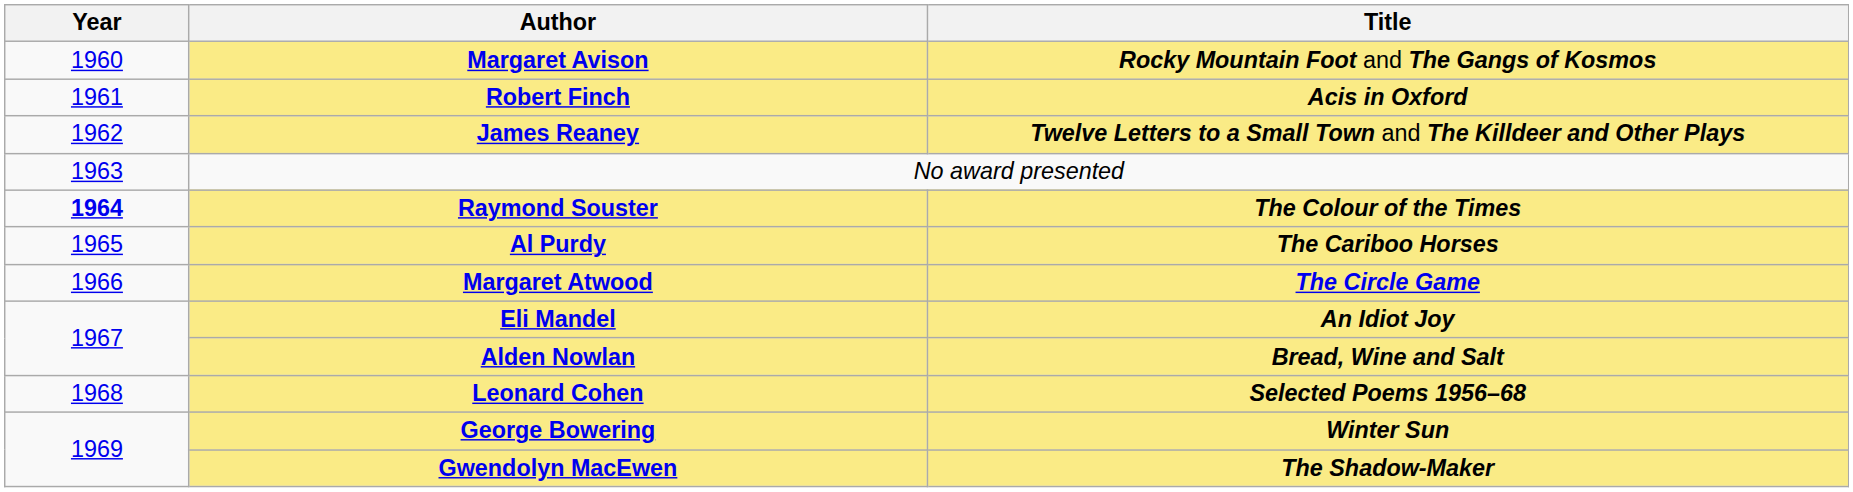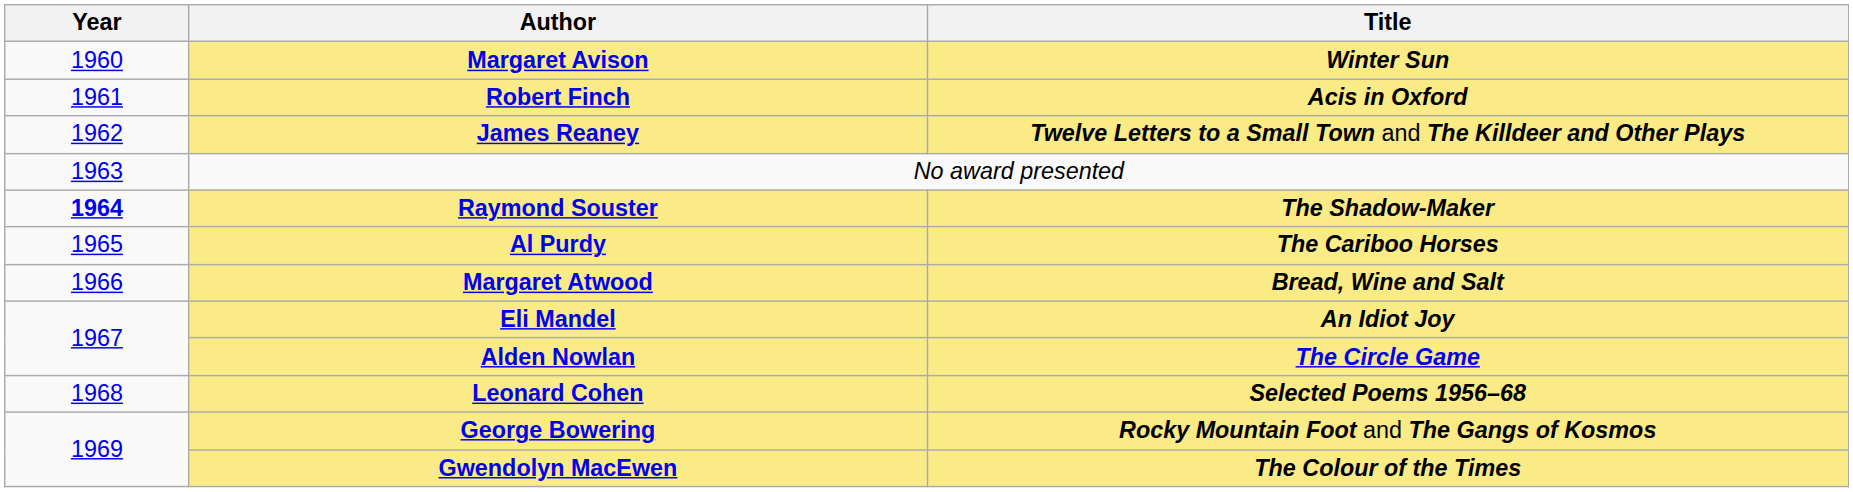Margaret Avison | Title: Rocky Mountain Foot and The Gangs of Kosmos -> Winter Sun
Raymond Souster | Title: The Colour of the Times -> The Shadow-Maker
Margaret Atwood | Title: The Circle Game -> Bread, Wine and Salt
Alden Nowlan | Title: Bread, Wine and Salt -> The Circle Game
George Bowering | Title: Winter Sun -> Rocky Mountain Foot and The Gangs of Kosmos
Gwendolyn MacEwen | Title: The Shadow-Maker -> The Colour of the Times
